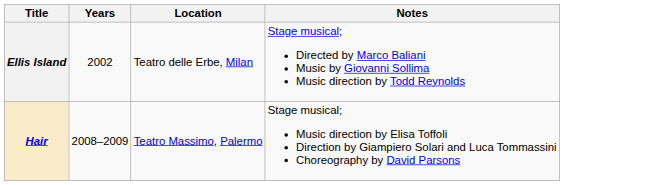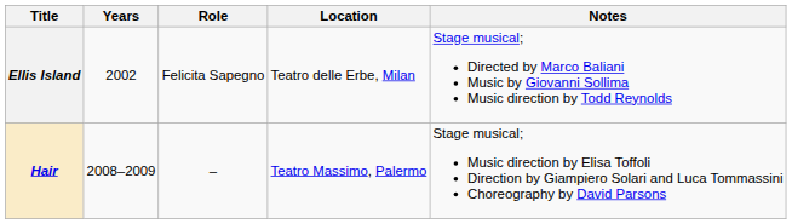+ column: Role | Felicita Sapegno | –
